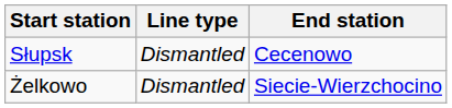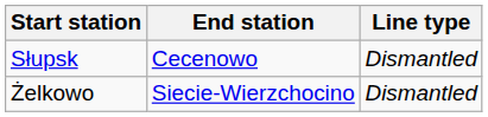columns swapped: End station <-> Line type
